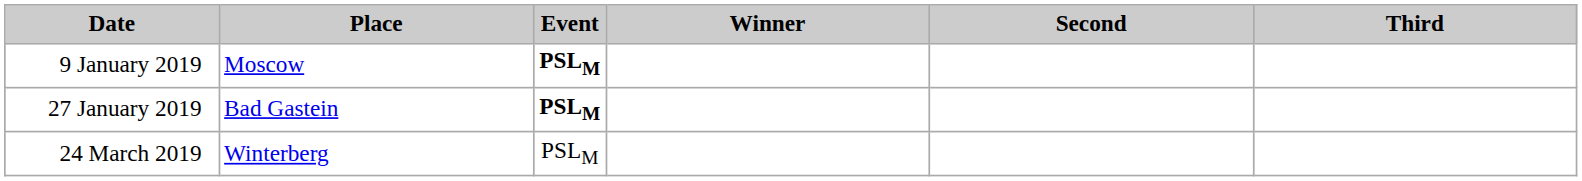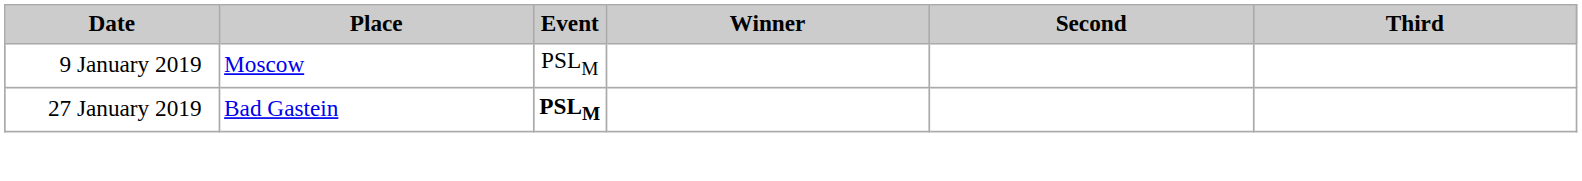9 January 2019 | Event: bold -> normal
- row: 24 March 2019 | Winterberg | PSLM
